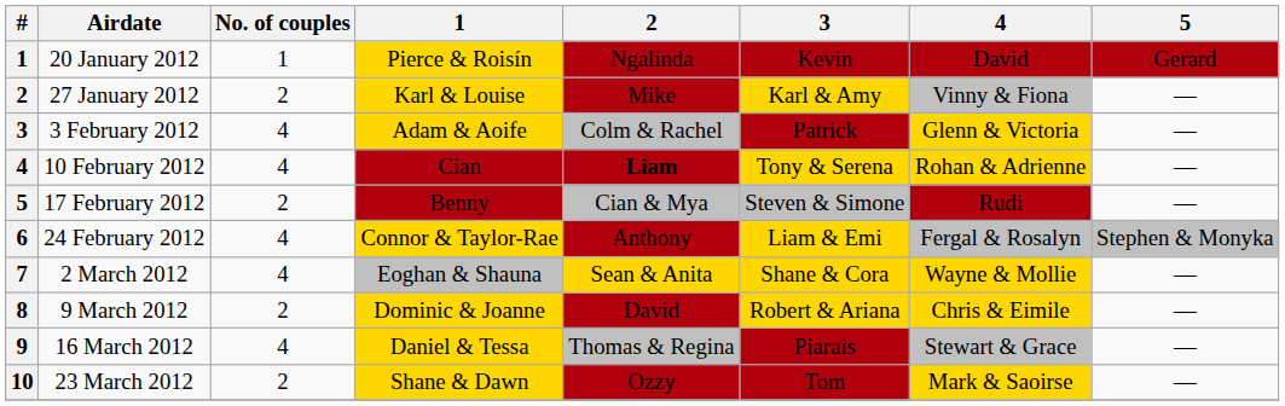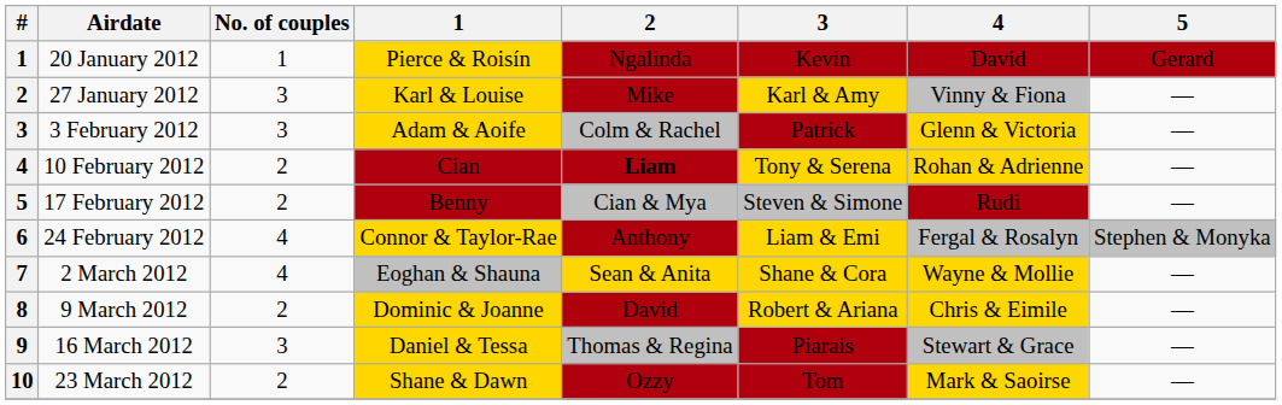27 January 2012 | No. of couples: 2 -> 3
3 February 2012 | No. of couples: 4 -> 3
10 February 2012 | No. of couples: 4 -> 2
16 March 2012 | No. of couples: 4 -> 3
